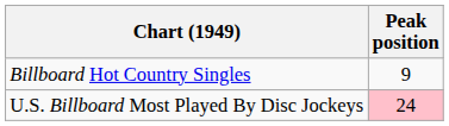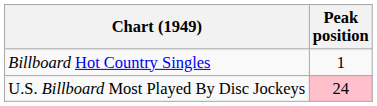Billboard Hot Country Singles | Peak position: 9 -> 1
